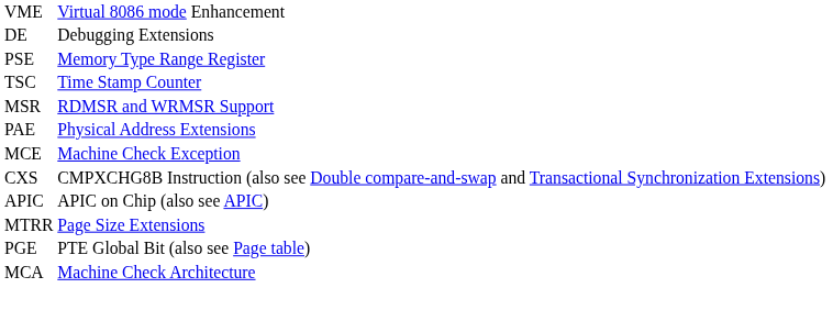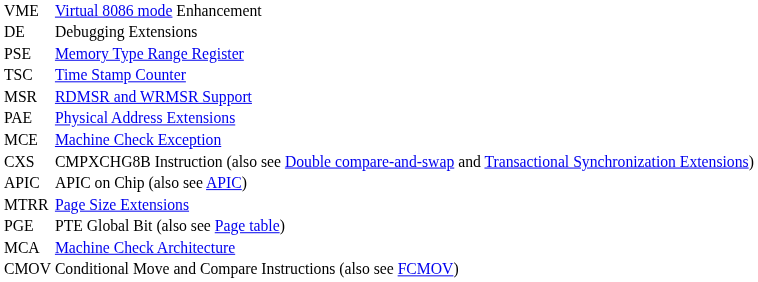+ row: CMOV | Conditional Move and Compare Instructions (also see FCMOV)
